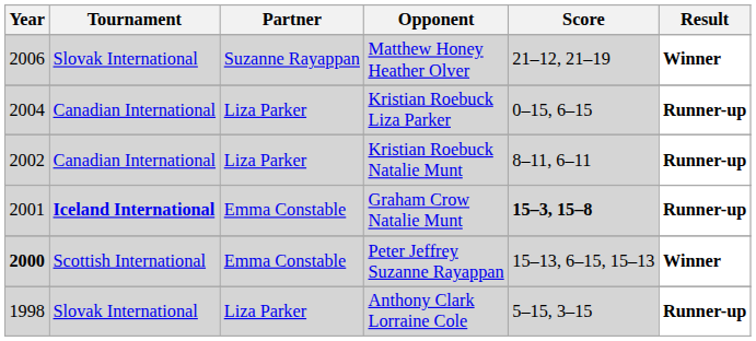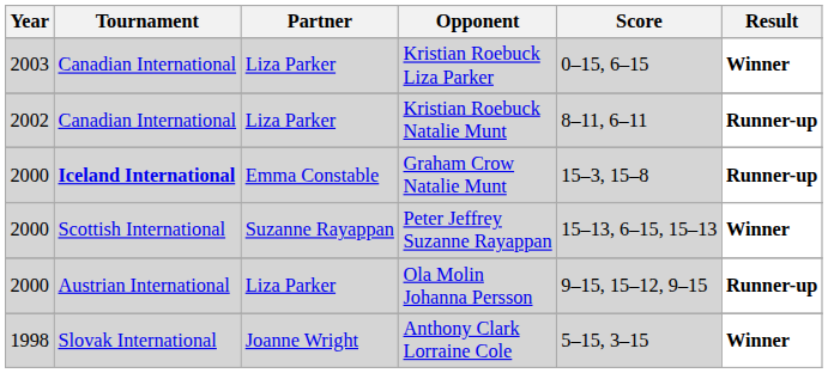- row: 2006 | Slovak International | Suzanne Rayappan | Matthew Honey Heather Olver | 21–12, 21–19 | Winner
Kristian Roebuck Liza Parker | Year: 2004 -> 2003
Kristian Roebuck Liza Parker | Result: Runner-up -> Winner
Graham Crow Natalie Munt | Year: 2001 -> 2000
Graham Crow Natalie Munt | Score: bold -> normal
Peter Jeffrey Suzanne Rayappan | Year: bold -> normal
Peter Jeffrey Suzanne Rayappan | Partner: Emma Constable -> Suzanne Rayappan
+ row: 2000 | Austrian International | Liza Parker | Ola Molin Johanna Persson | 9–15, 15–12, 9–15 | Runner-up
Anthony Clark Lorraine Cole | Partner: Liza Parker -> Joanne Wright
Anthony Clark Lorraine Cole | Result: Runner-up -> Winner
